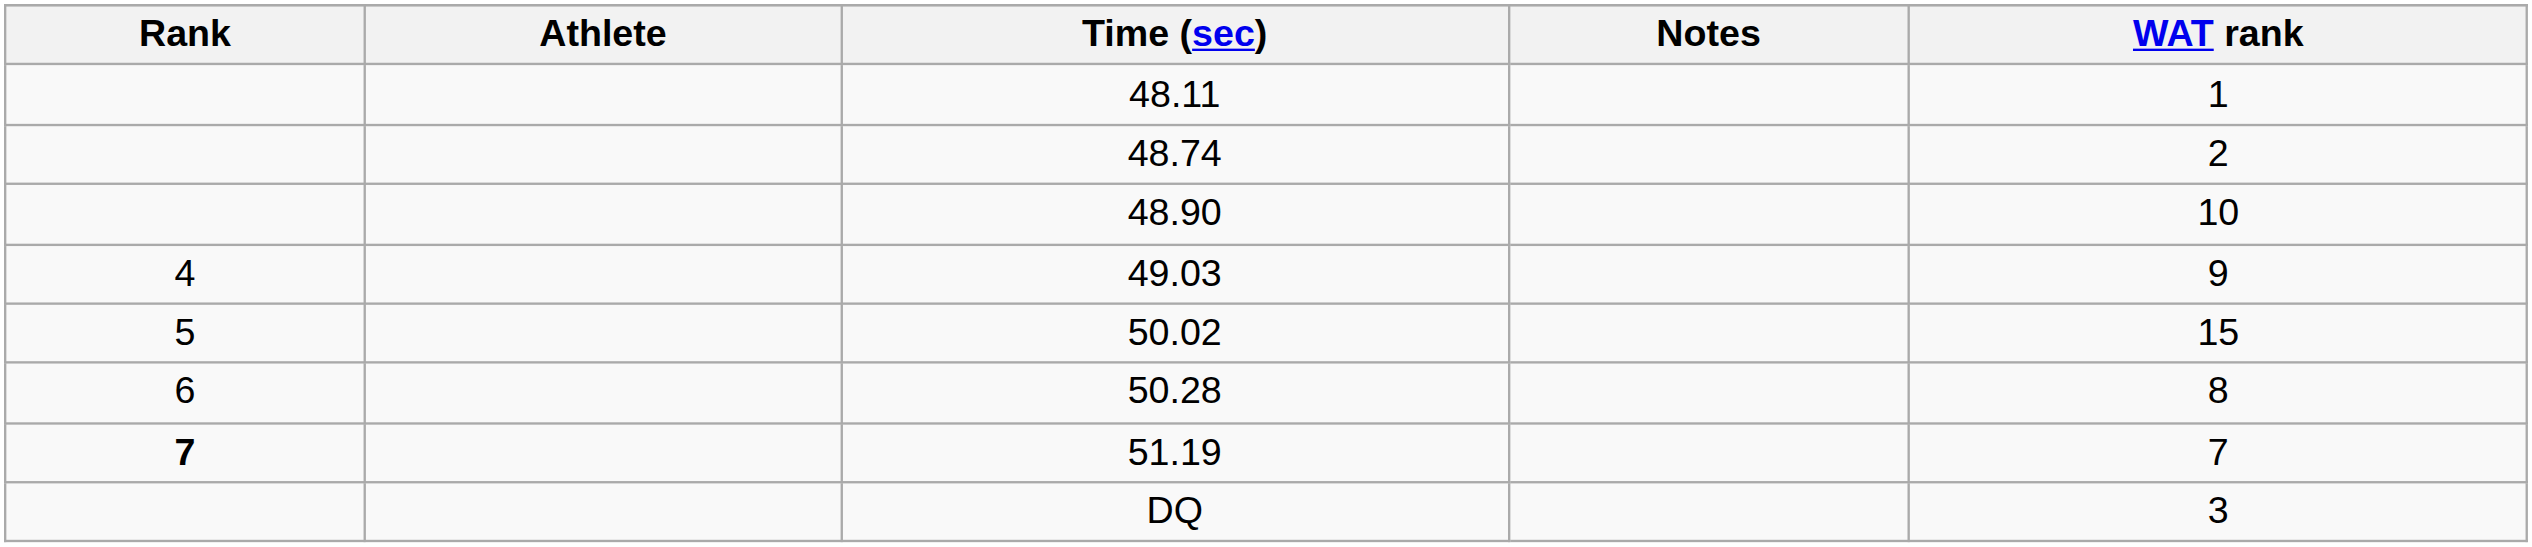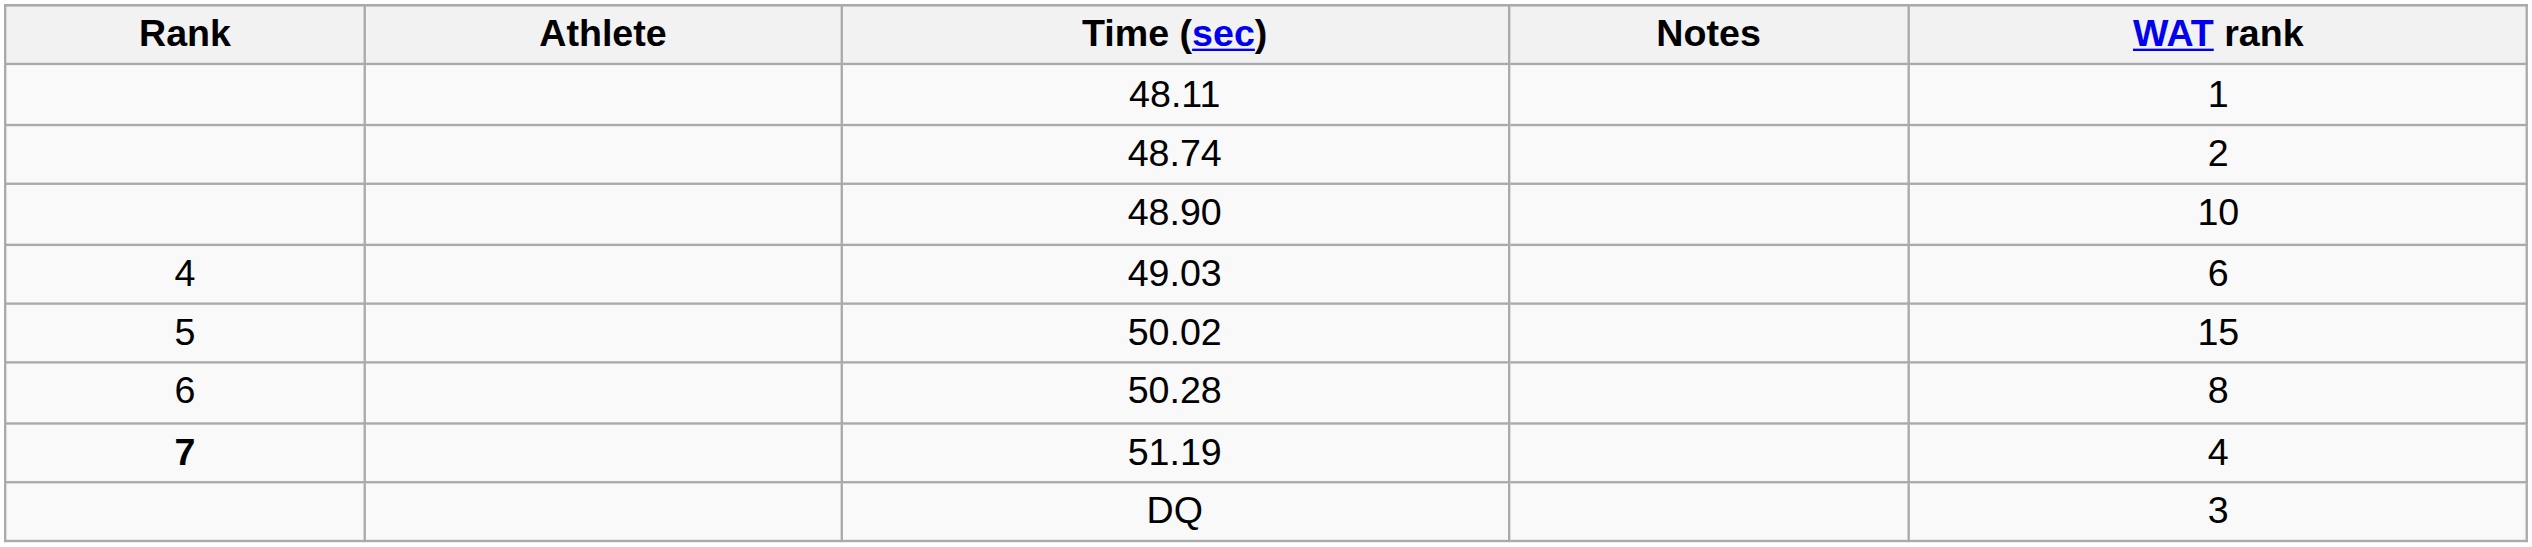49.03 | WAT rank: 9 -> 6
51.19 | WAT rank: 7 -> 4
